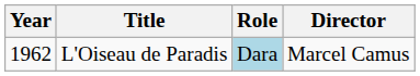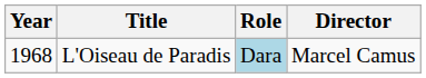L'Oiseau de Paradis | Year: 1962 -> 1968
